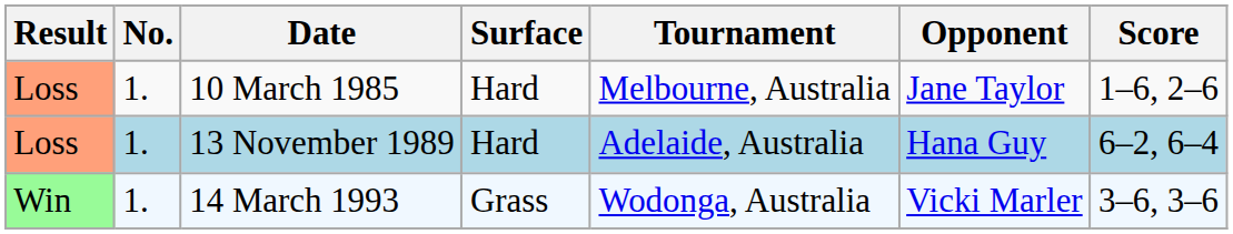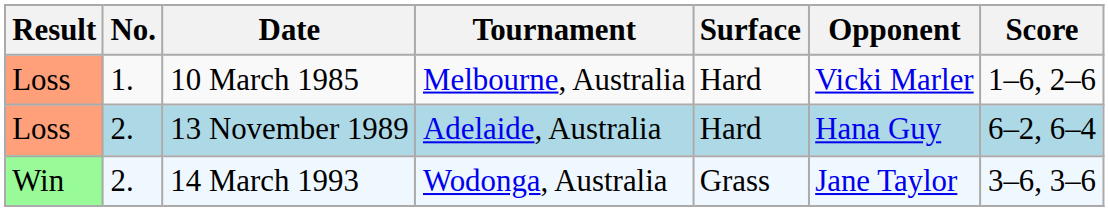columns swapped: Tournament <-> Surface
10 March 1985 | Opponent: Jane Taylor -> Vicki Marler
13 November 1989 | No.: 1. -> 2.
14 March 1993 | No.: 1. -> 2.
14 March 1993 | Opponent: Vicki Marler -> Jane Taylor
